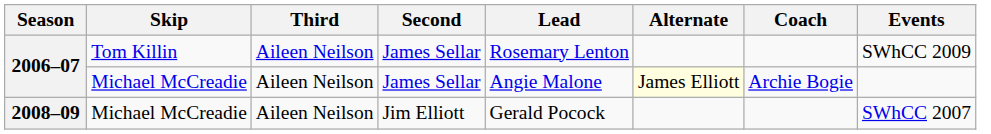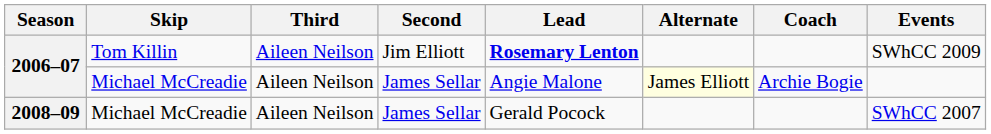2006–07 / Tom Killin | Second: James Sellar -> Jim Elliott
2006–07 / Tom Killin | Lead: normal -> bold
2008–09 | Second: Jim Elliott -> James Sellar
